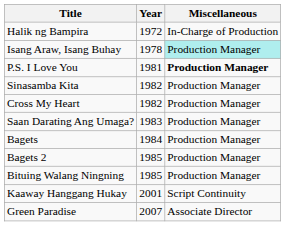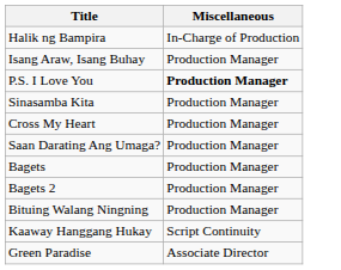- column: Year | 1972 | 1978 | 1981 | 1982 | 1982 | 1983 | 1984 | 1985 | 1985 | 2001 | 2007
Isang Araw, Isang Buhay | Miscellaneous: paleturquoise background -> no background
